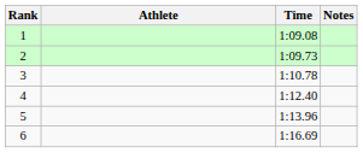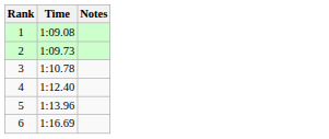- column: Athlete
